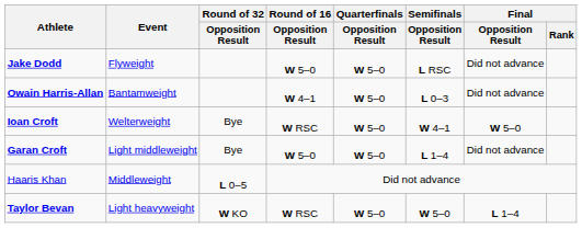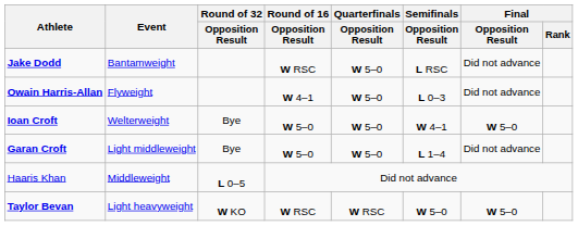Jake Dodd | Event: Flyweight -> Bantamweight
Jake Dodd | Round of 16 / Opposition Result: W 5–0 -> W RSC
Owain Harris-Allan | Event: Bantamweight -> Flyweight
Ioan Croft | Round of 16 / Opposition Result: W RSC -> W 5–0
Taylor Bevan | Quarterfinals / Opposition Result: W 5–0 -> W RSC
Taylor Bevan | Final / Opposition Result: L 1–4 -> W 5–0
